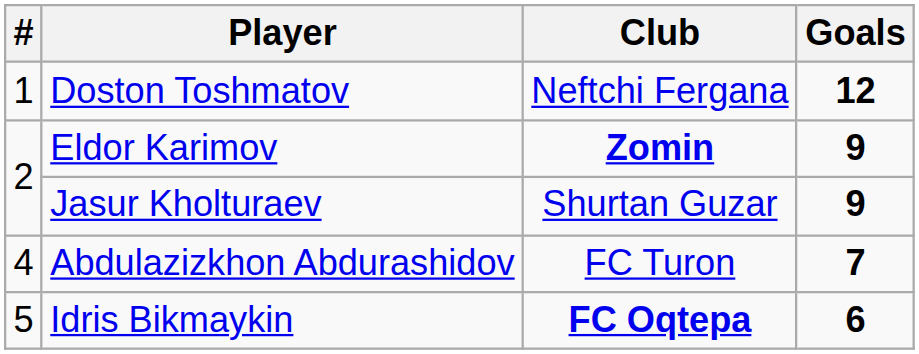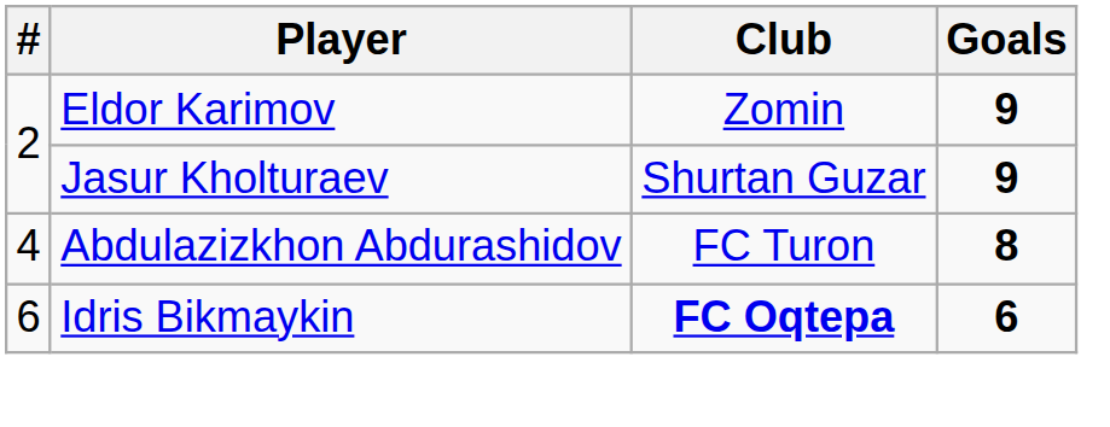- row: 1 | Doston Toshmatov | Neftchi Fergana | 12
Eldor Karimov | Club: bold -> normal
Abdulazizkhon Abdurashidov | Goals: 7 -> 8
Idris Bikmaykin | #: 5 -> 6
